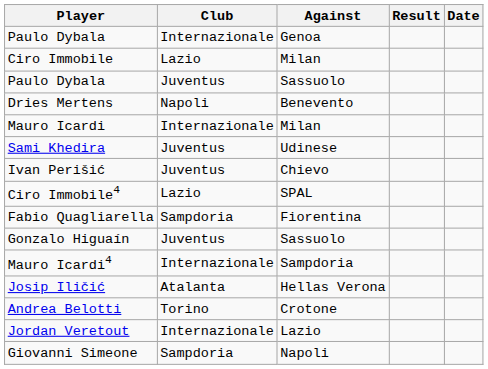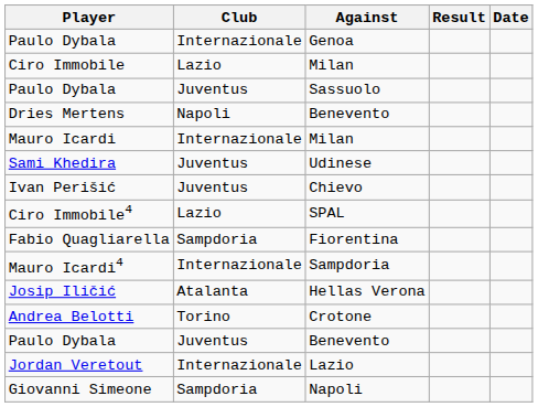- row: Gonzalo Higuaín | Juventus | Sassuolo
+ row: Paulo Dybala | Juventus | Benevento
